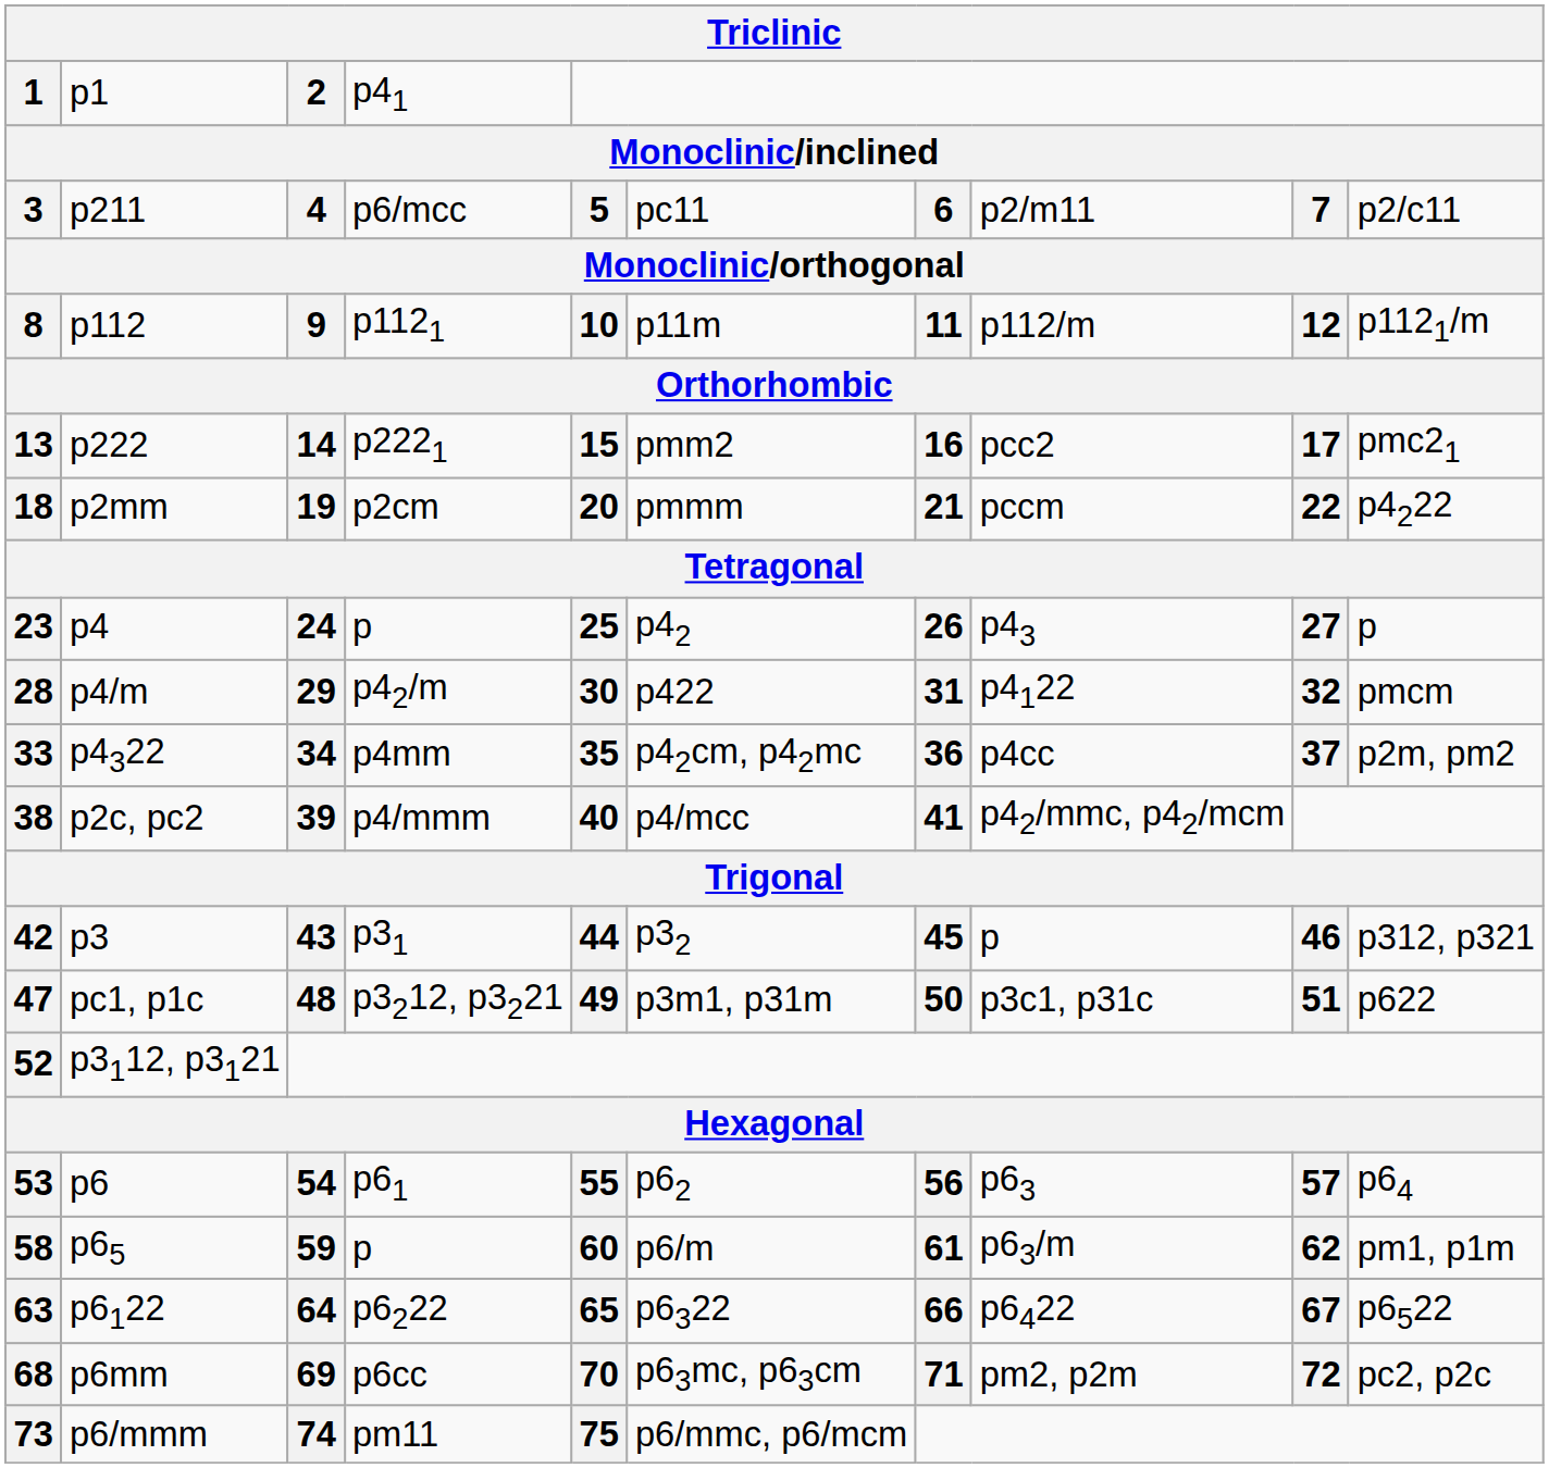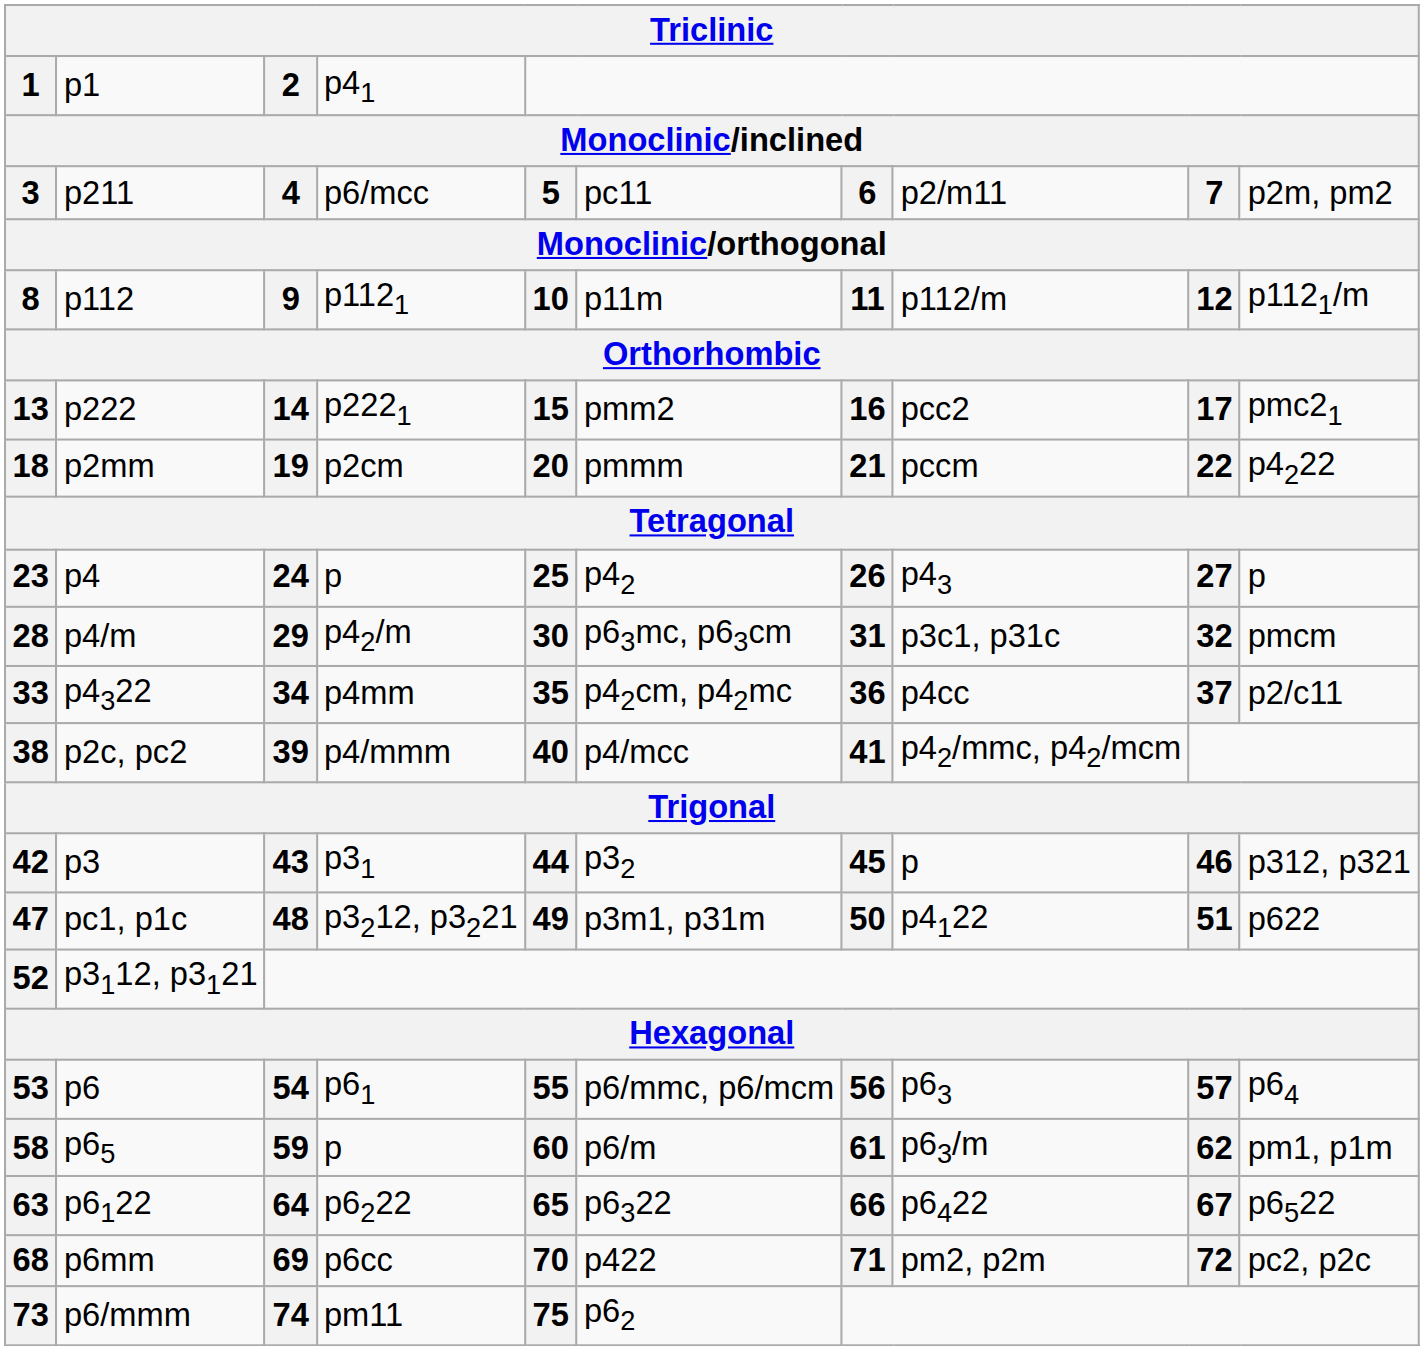3 | column 10: p2/c11 -> p2m, pm2
28 | column 6: p422 -> p63mc, p63cm
28 | column 8: p4122 -> p3c1, p31c
33 | column 10: p2m, pm2 -> p2/c11
47 | column 8: p3c1, p31c -> p4122
53 | column 6: p62 -> p6/mmc, p6/mcm
68 | column 6: p63mc, p63cm -> p422
73 | column 6: p6/mmc, p6/mcm -> p62
